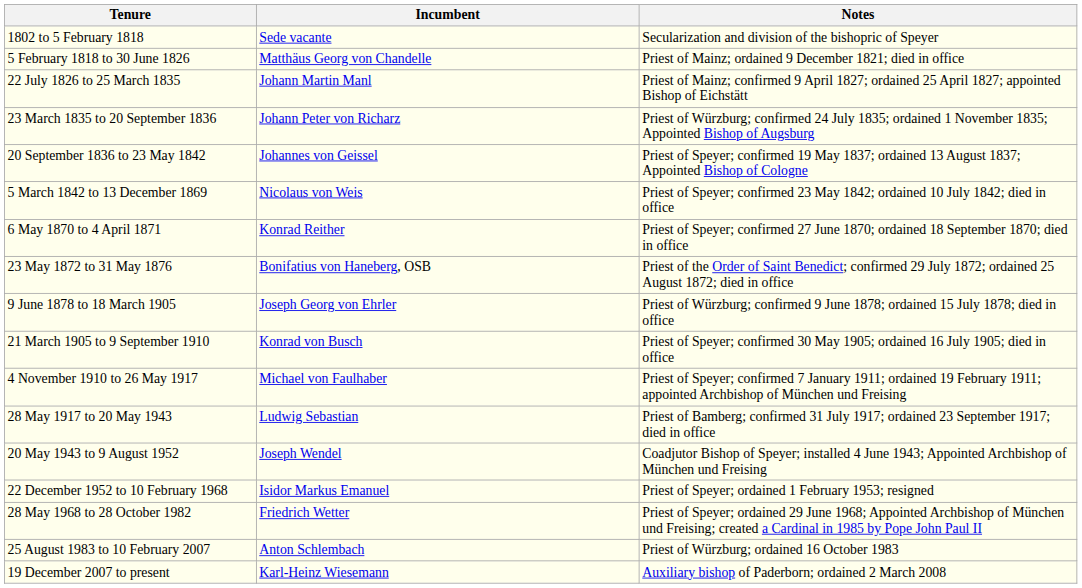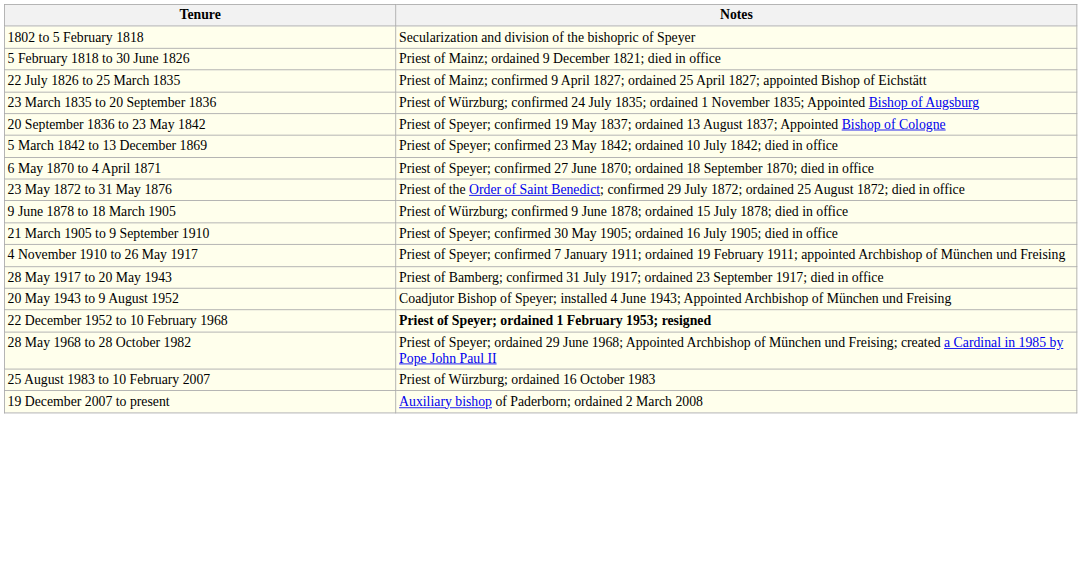- column: Incumbent | Sede vacante | Matthäus Georg von Chandelle | Johann Martin Manl | Johann Peter von Richarz | Johannes von Geissel | Nicolaus von Weis | Konrad Reither | Bonifatius von Haneberg, OSB | Joseph Georg von Ehrler | Konrad von Busch | Michael von Faulhaber | Ludwig Sebastian | Joseph Wendel | Isidor Markus Emanuel | Friedrich Wetter | Anton Schlembach | Karl-Heinz Wiesemann
22 December 1952 to 10 February 1968 | Notes: normal -> bold
